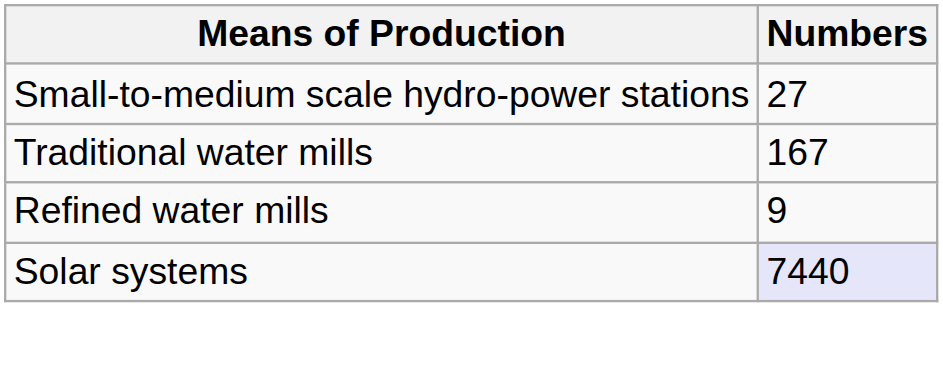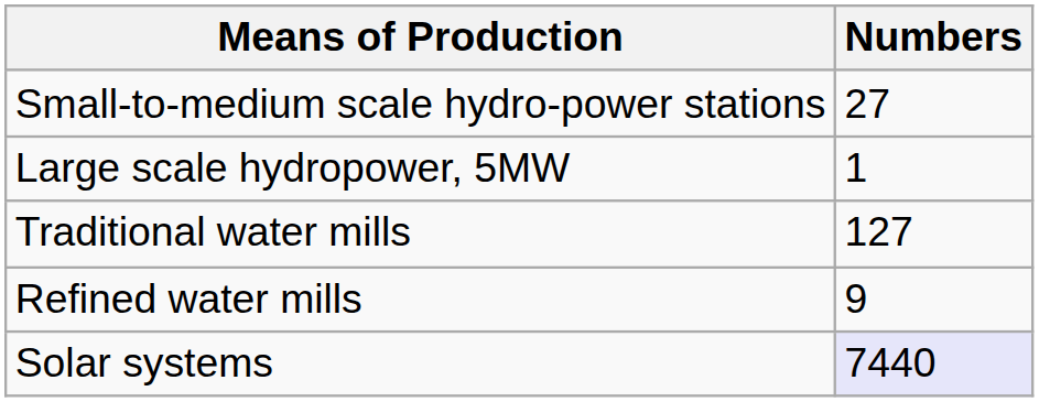+ row: Large scale hydropower, 5MW | 1
Traditional water mills | Numbers: 167 -> 127
